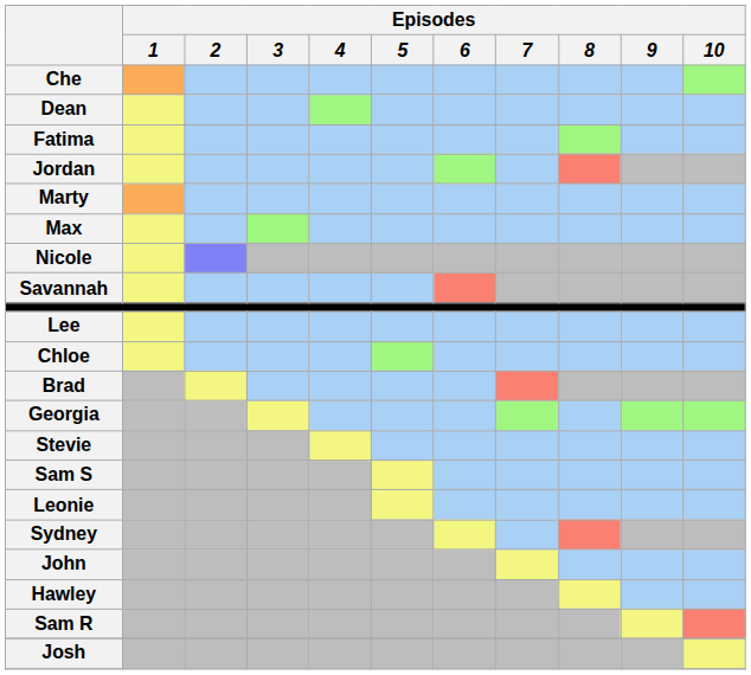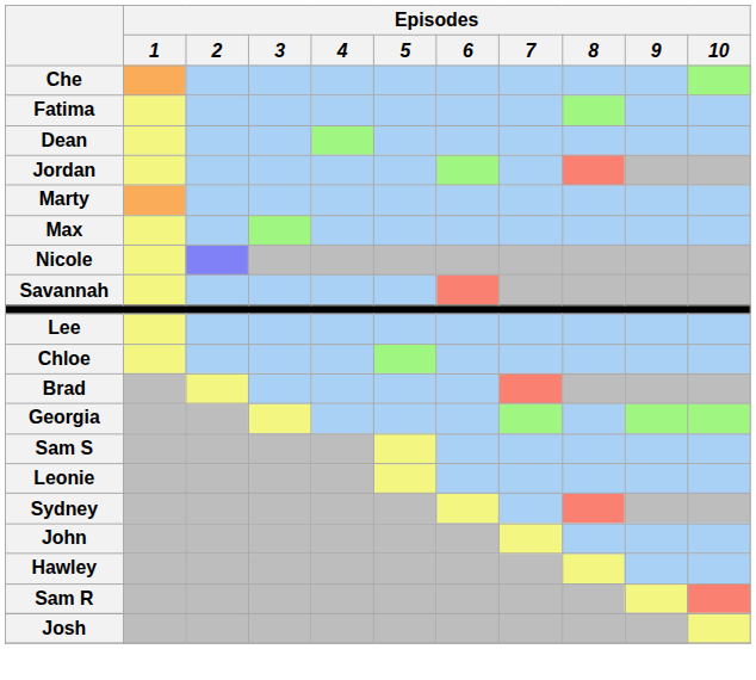rows swapped: Dean <-> Fatima
- row: Stevie
